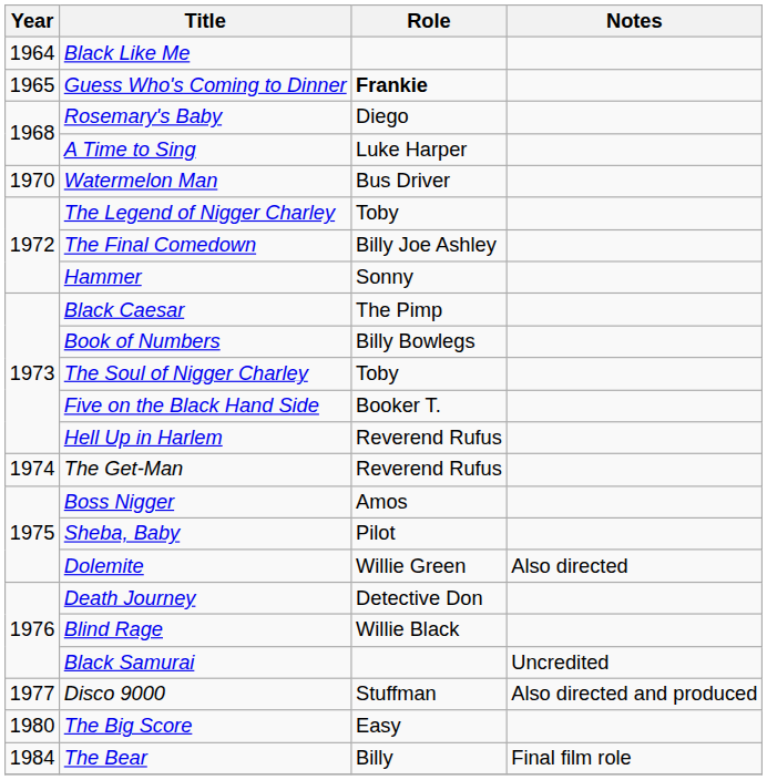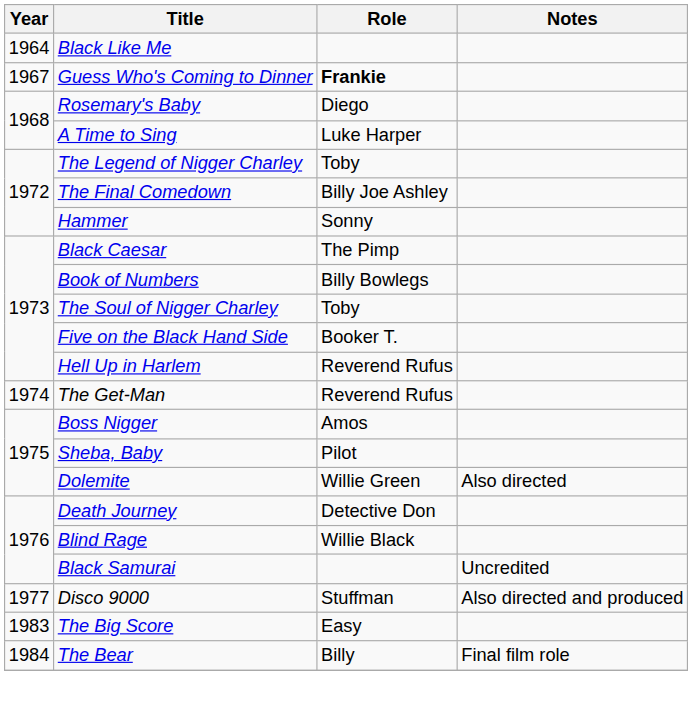Guess Who's Coming to Dinner | Year: 1965 -> 1967
- row: 1970 | Watermelon Man | Bus Driver
The Big Score | Year: 1980 -> 1983
